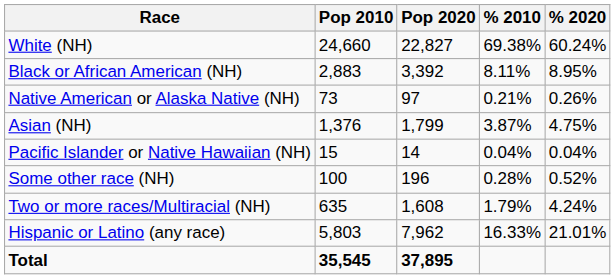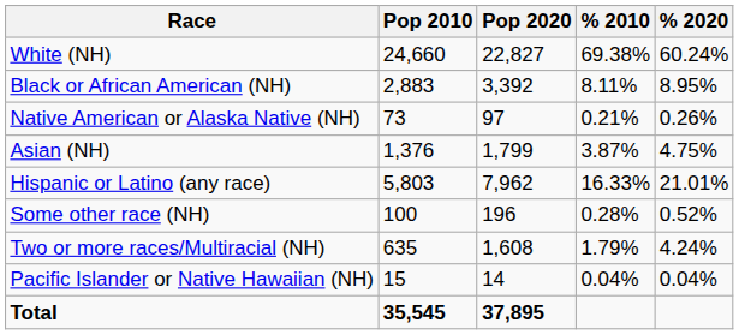rows swapped: Pacific Islander or Native Hawaiian (NH) <-> Hispanic or Latino (any race)
